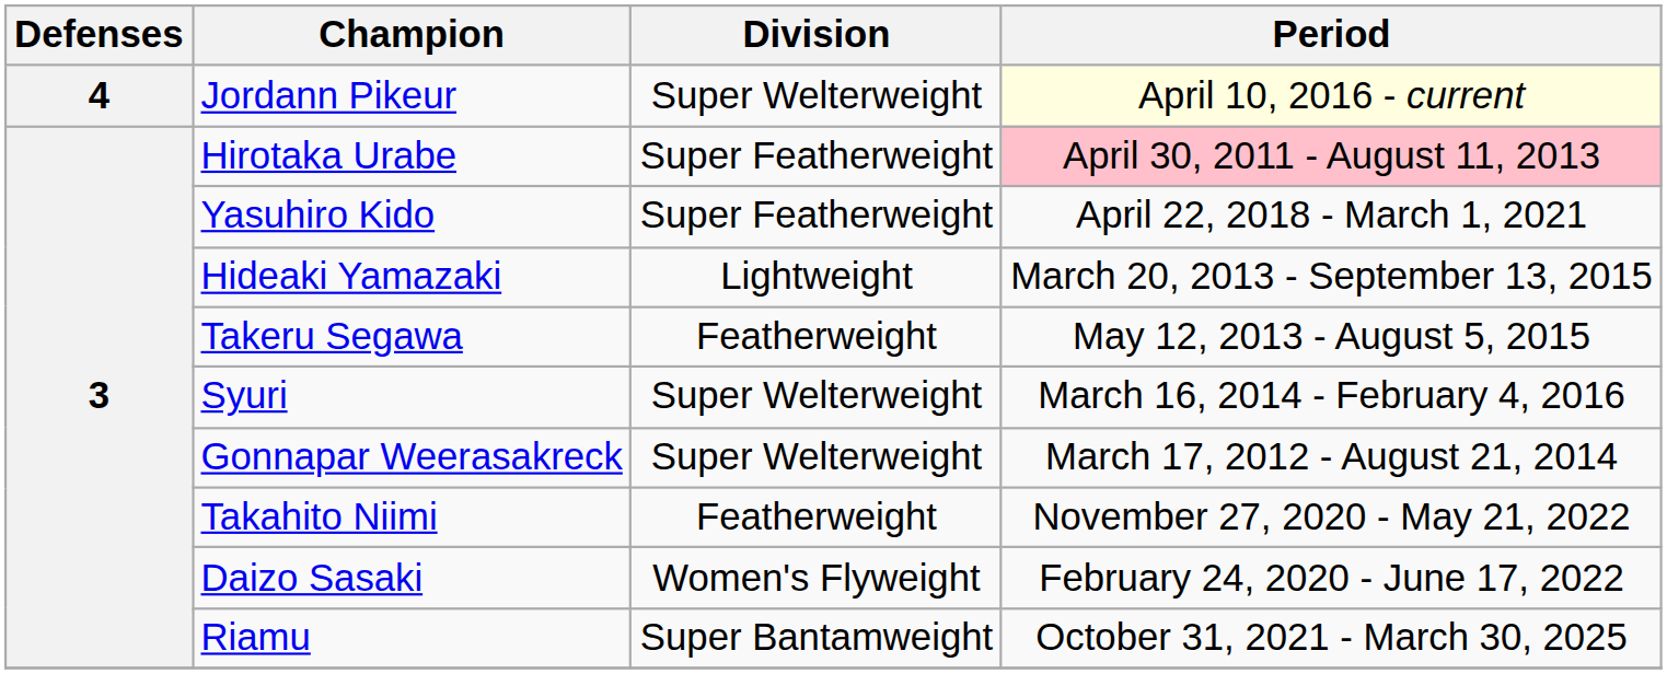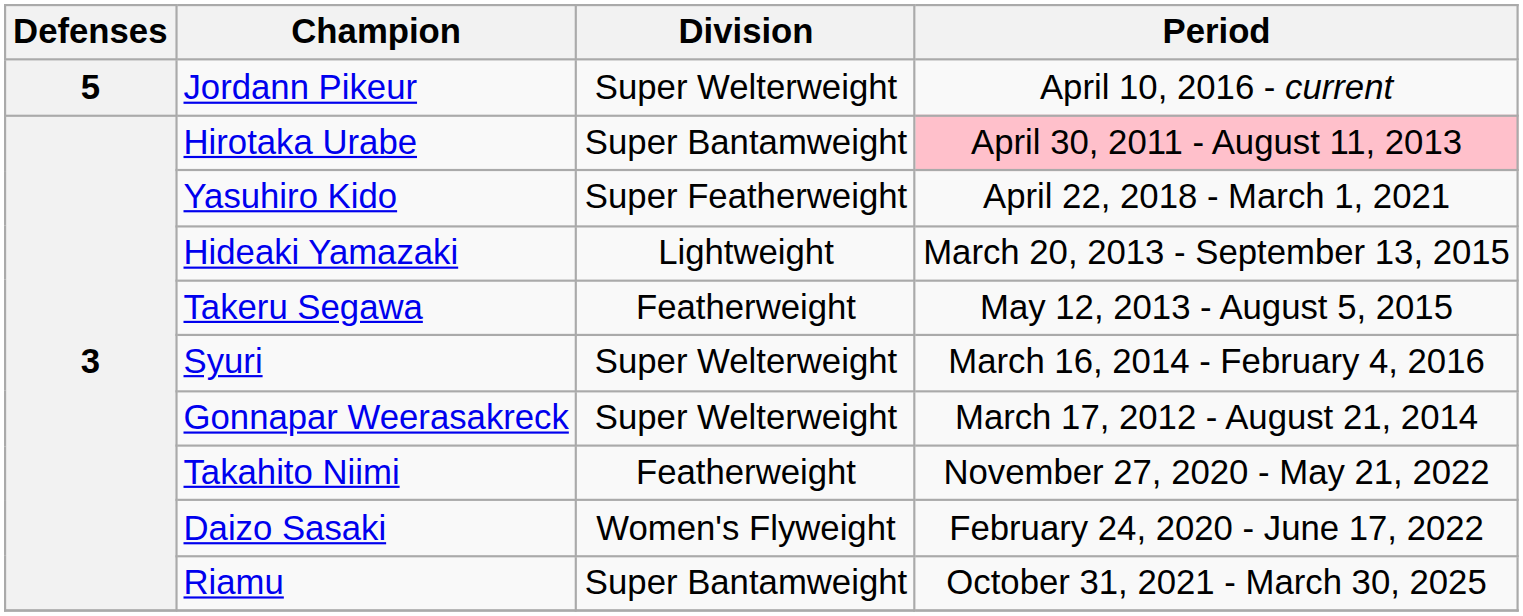Jordann Pikeur | Defenses: 4 -> 5
Jordann Pikeur | Period: lightyellow background -> no background
Hirotaka Urabe | Division: Super Featherweight -> Super Bantamweight
